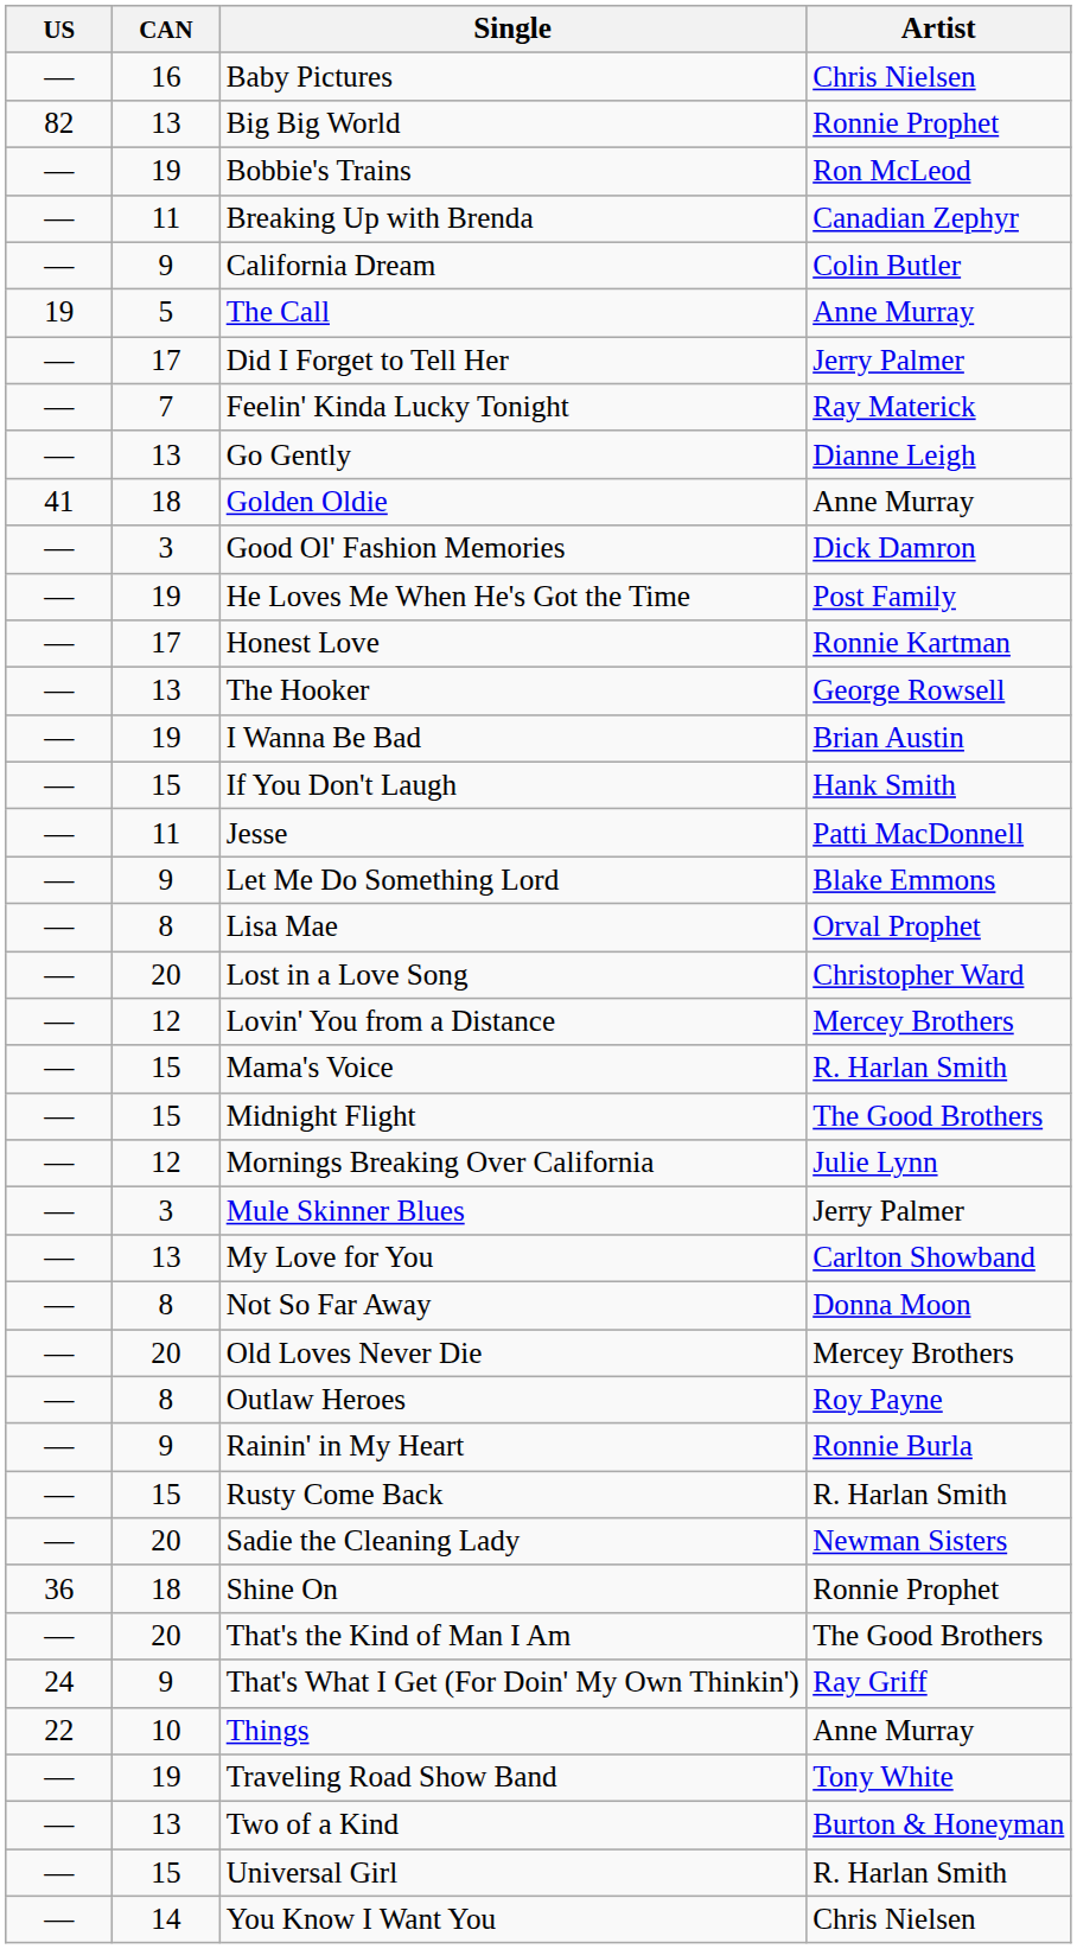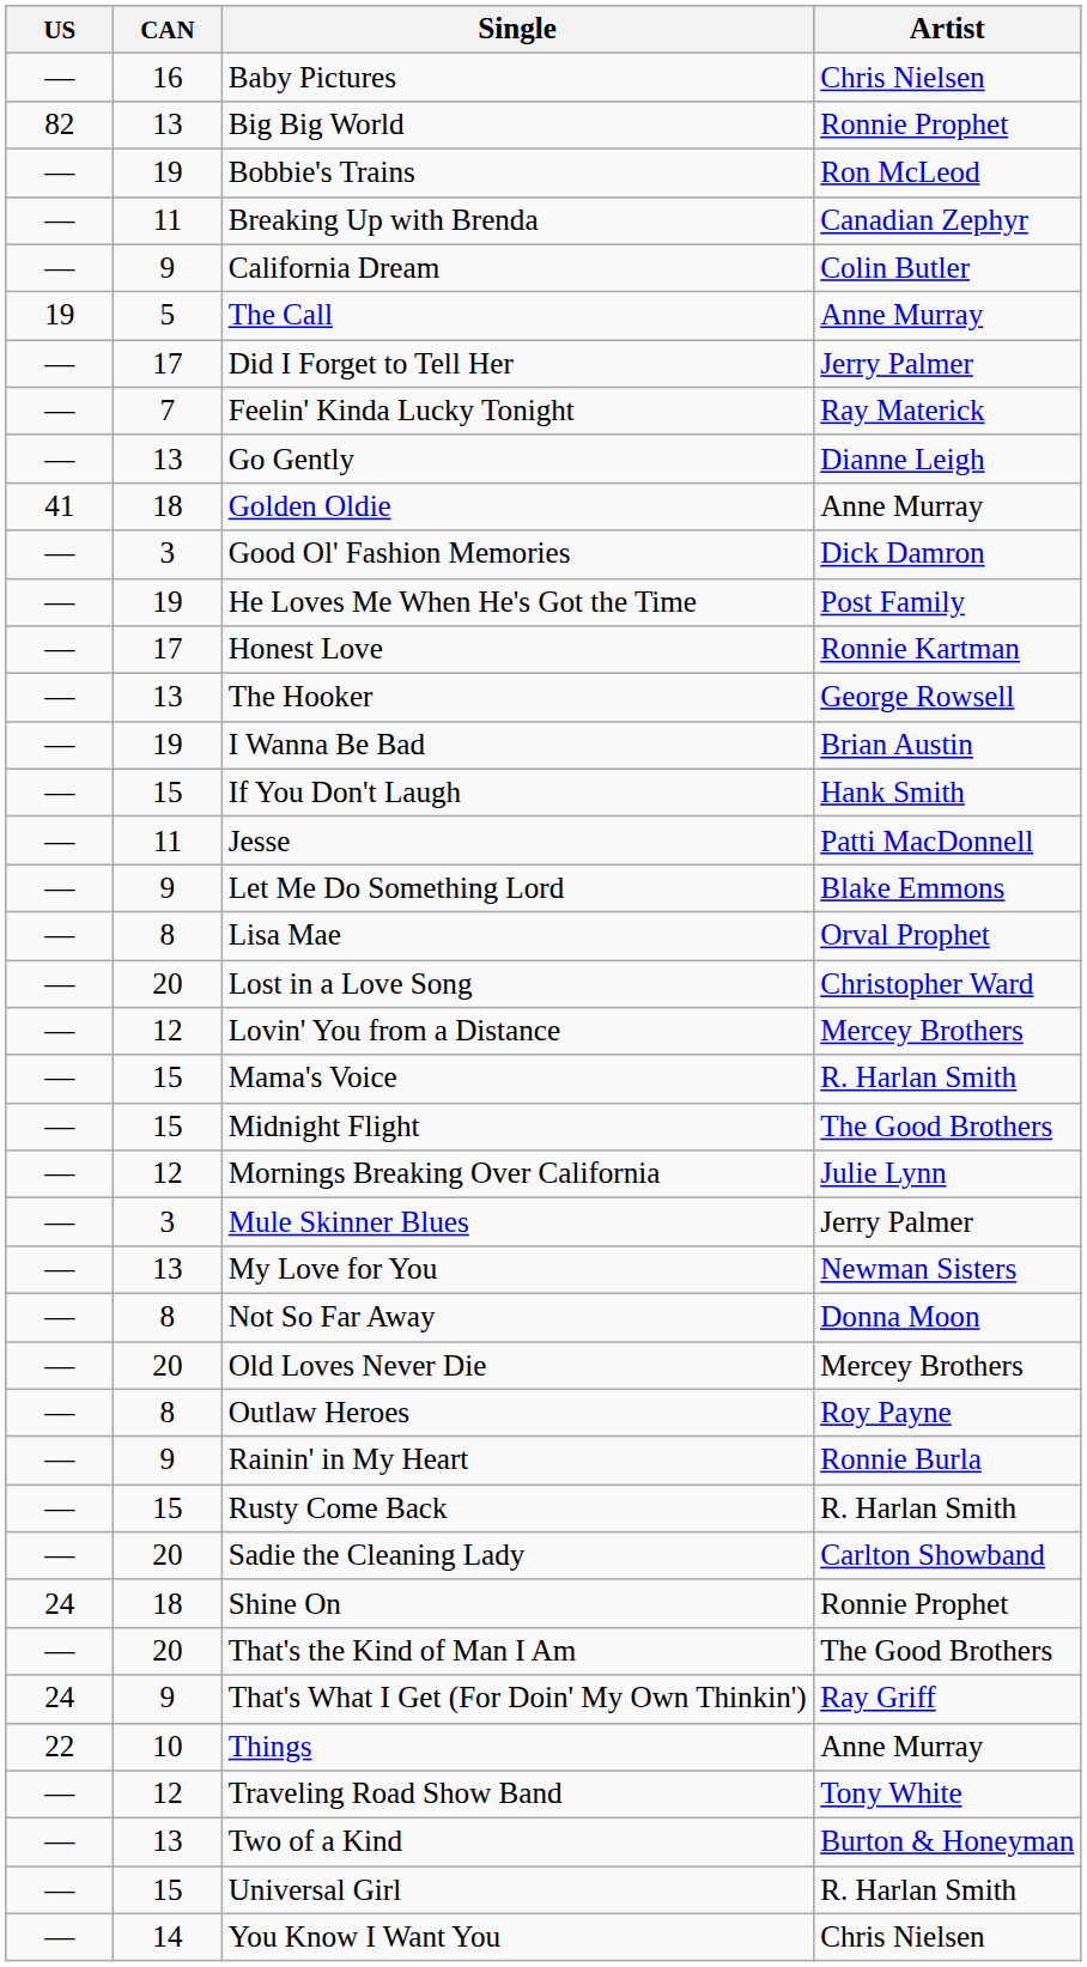My Love for You | Artist: Carlton Showband -> Newman Sisters
Sadie the Cleaning Lady | Artist: Newman Sisters -> Carlton Showband
Shine On | US: 36 -> 24
Traveling Road Show Band | CAN: 19 -> 12
